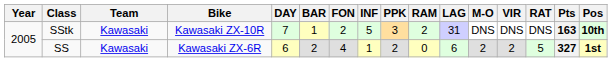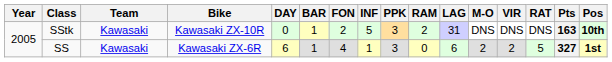SStk | DAY: 7 -> 0
SS | BAR: 2 -> 1
SS | PPK: 2 -> 3
